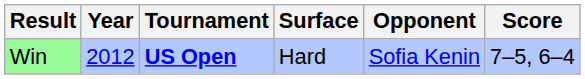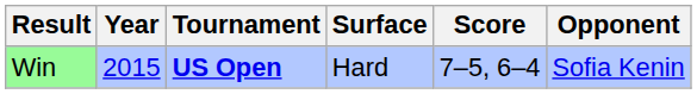columns swapped: Opponent <-> Score
Win | Year: 2012 -> 2015
